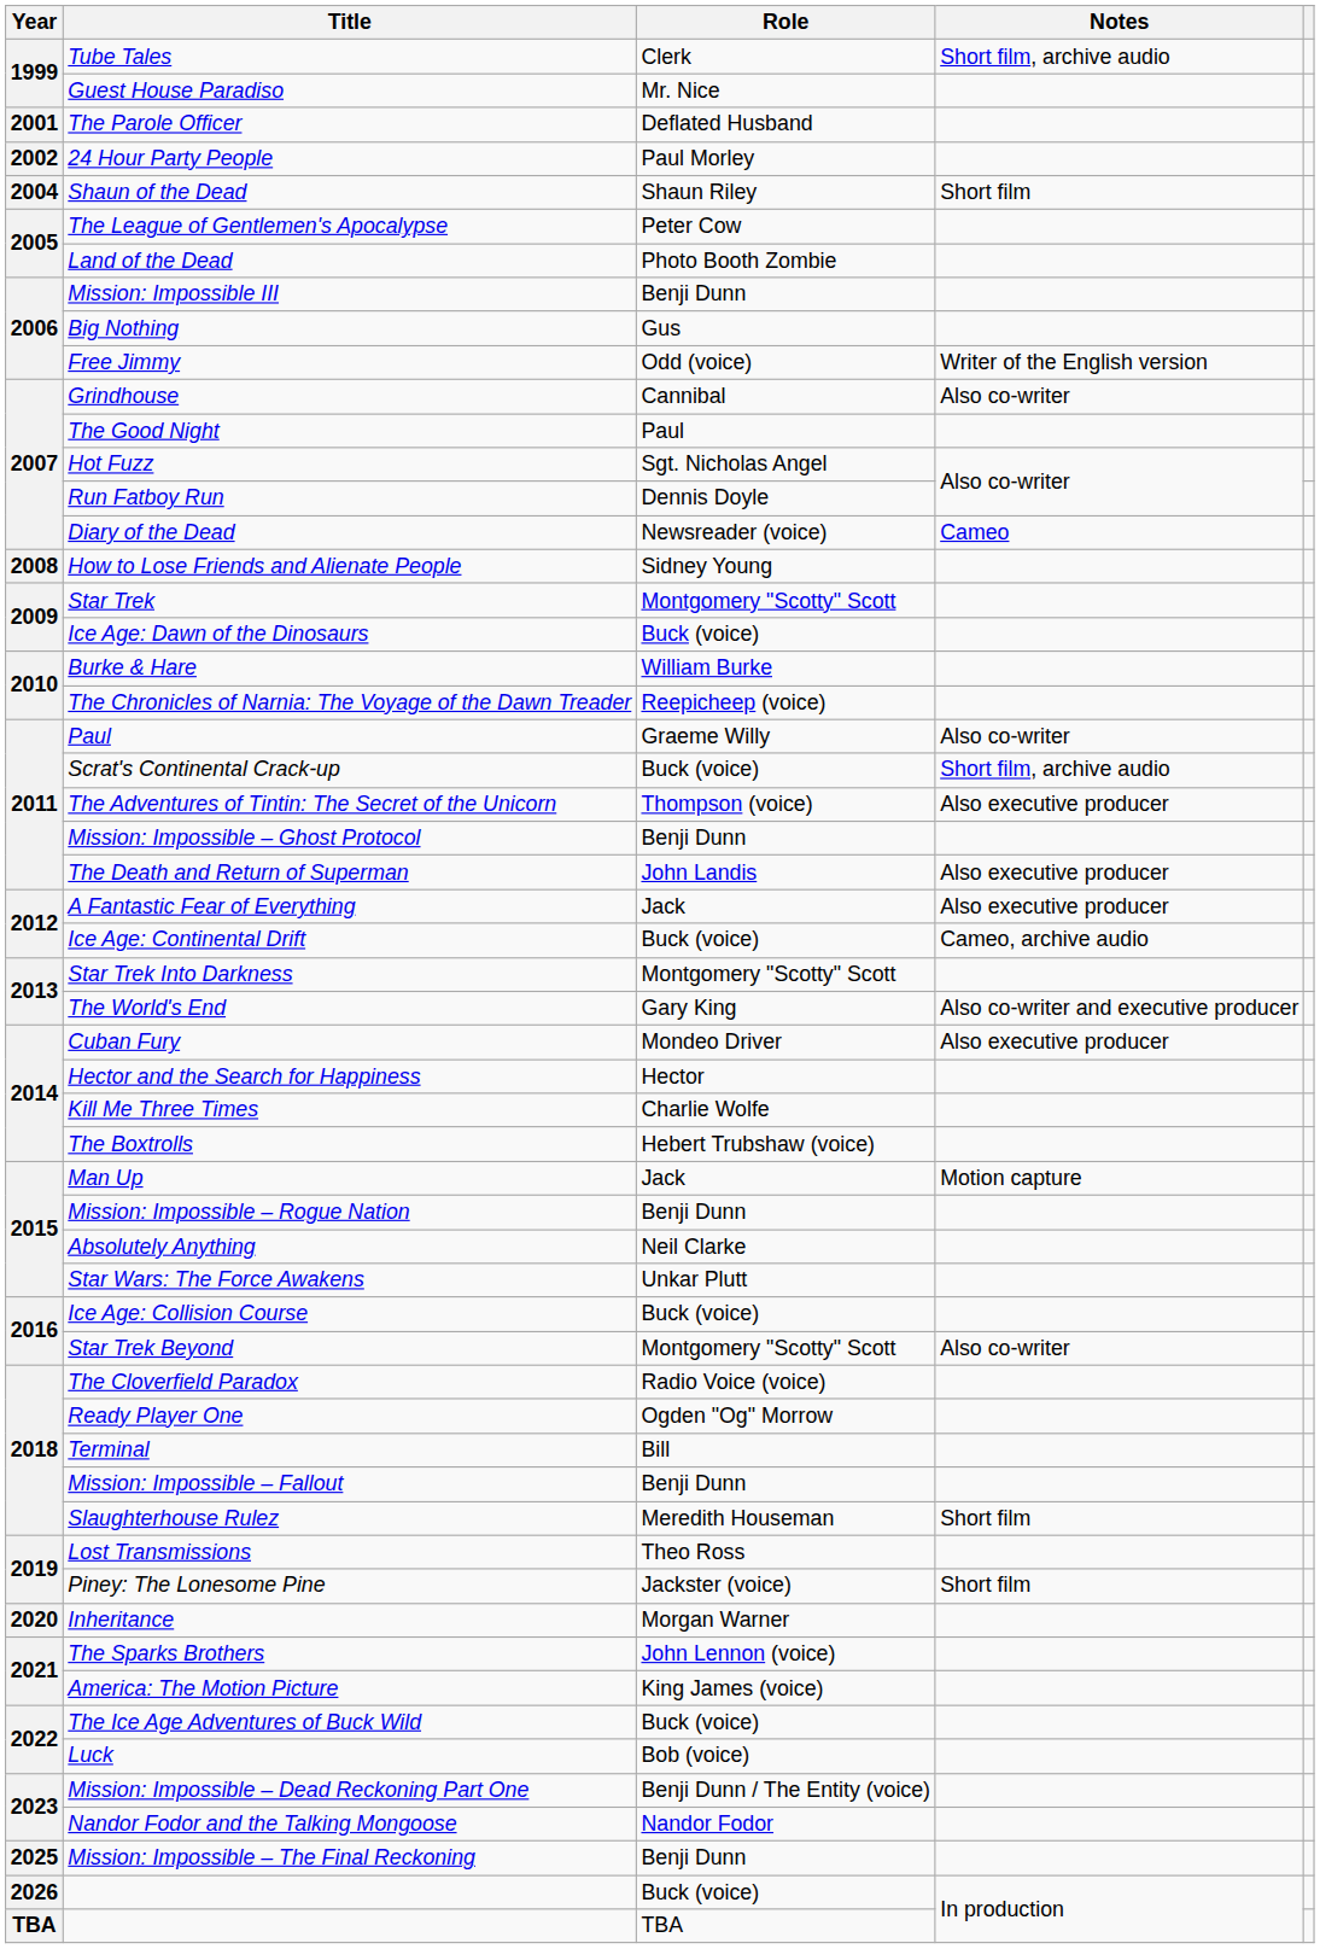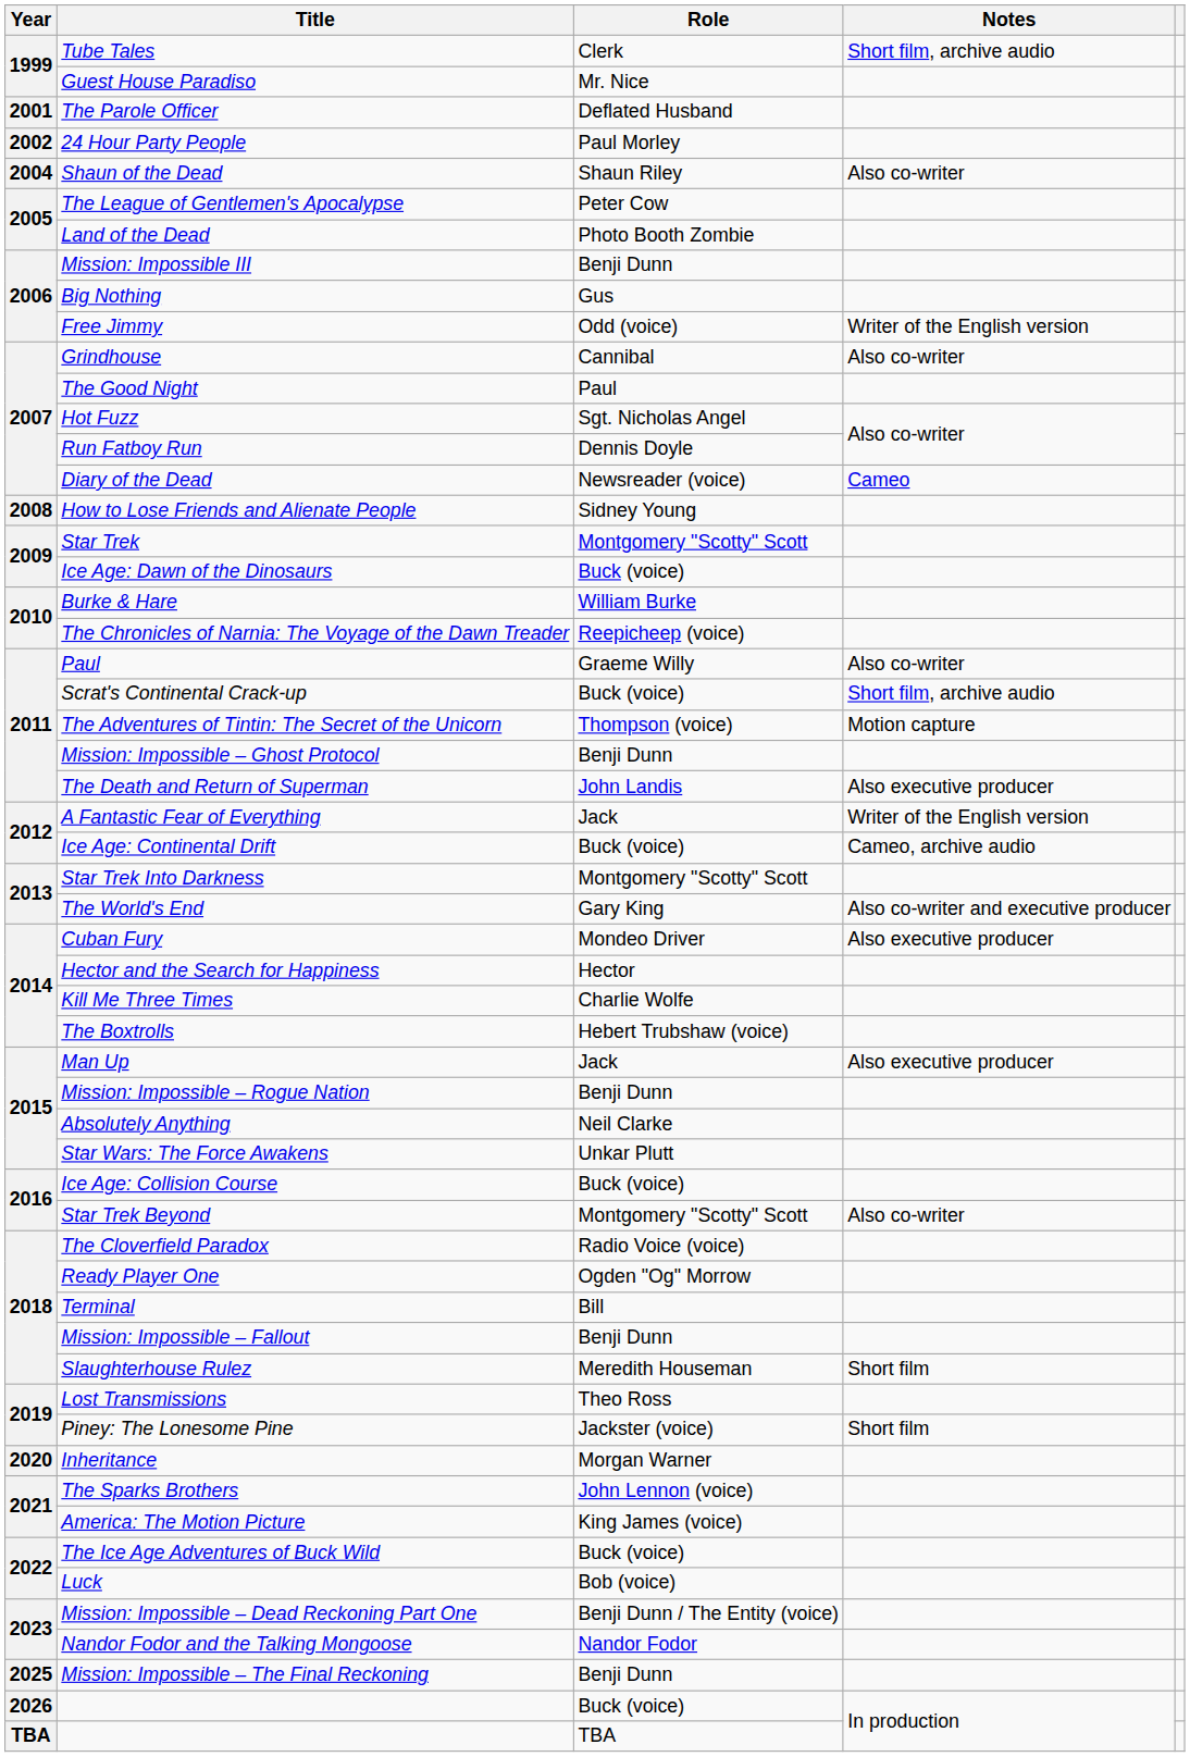Shaun of the Dead | Notes: Short film -> Also co-writer
The Adventures of Tintin: The Secret of the Unicorn | Notes: Also executive producer -> Motion capture
A Fantastic Fear of Everything | Notes: Also executive producer -> Writer of the English version
Man Up | Notes: Motion capture -> Also executive producer
